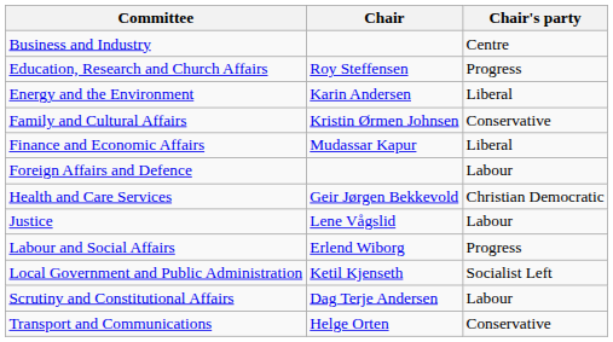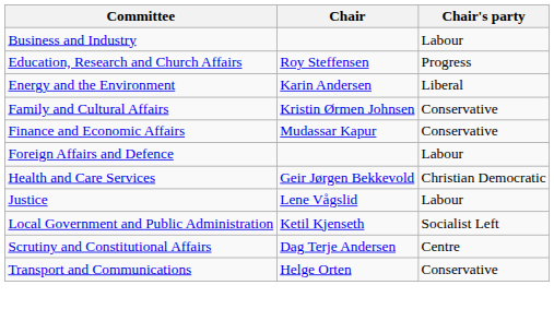Business and Industry | Chair's party: Centre -> Labour
Finance and Economic Affairs | Chair's party: Liberal -> Conservative
- row: Labour and Social Affairs | Erlend Wiborg | Progress
Scrutiny and Constitutional Affairs | Chair's party: Labour -> Centre
